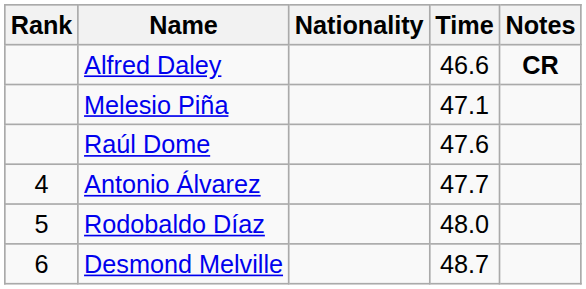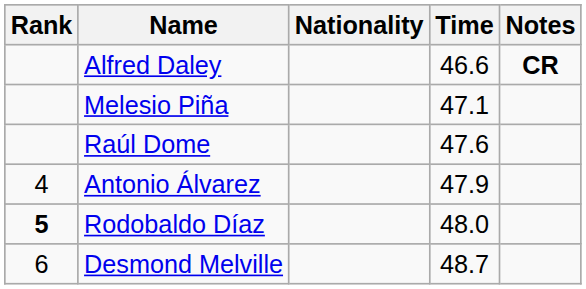Antonio Álvarez | Time: 47.7 -> 47.9
Rodobaldo Díaz | Rank: normal -> bold
